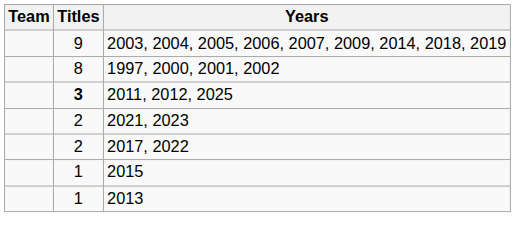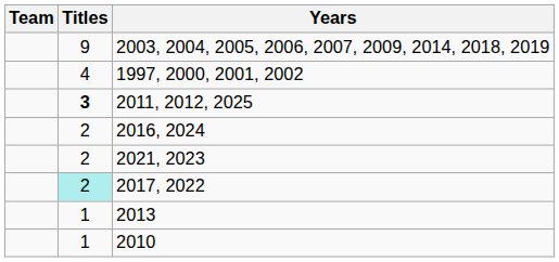1997, 2000, 2001, 2002 | Titles: 8 -> 4
+ row: 2 | 2016, 2024
2017, 2022 | Titles: no background -> paleturquoise background
- row: 1 | 2015
+ row: 1 | 2010
